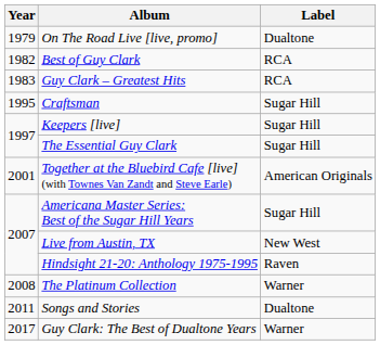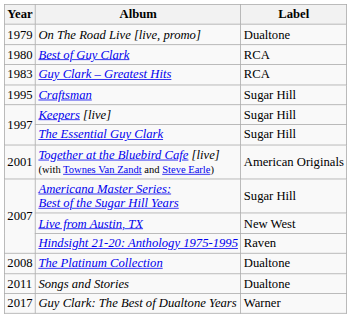Best of Guy Clark | Year: 1982 -> 1980
The Platinum Collection | Label: Warner -> Dualtone
